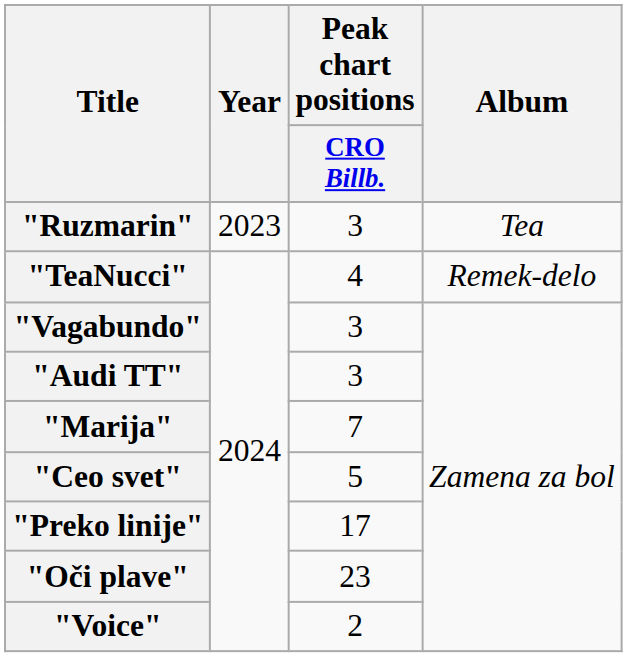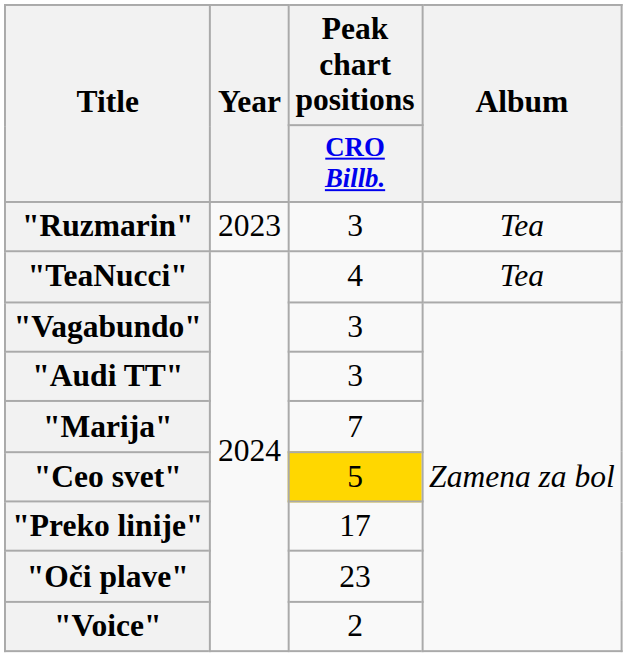"TeaNucci" | Album: Remek-delo -> Tea
"Ceo svet" | Peak chart positions / CRO Billb.: no background -> gold background
